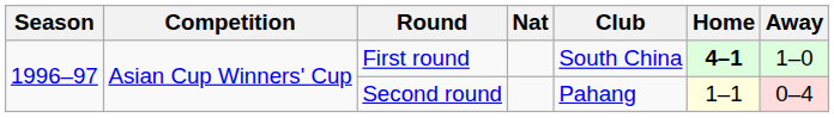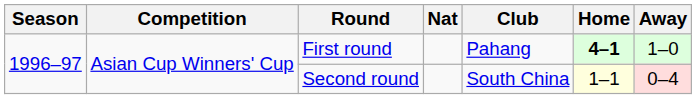First round | Club: South China -> Pahang
Second round | Club: Pahang -> South China
